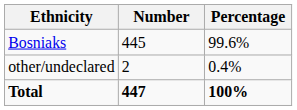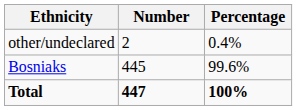rows swapped: Bosniaks <-> other/undeclared
